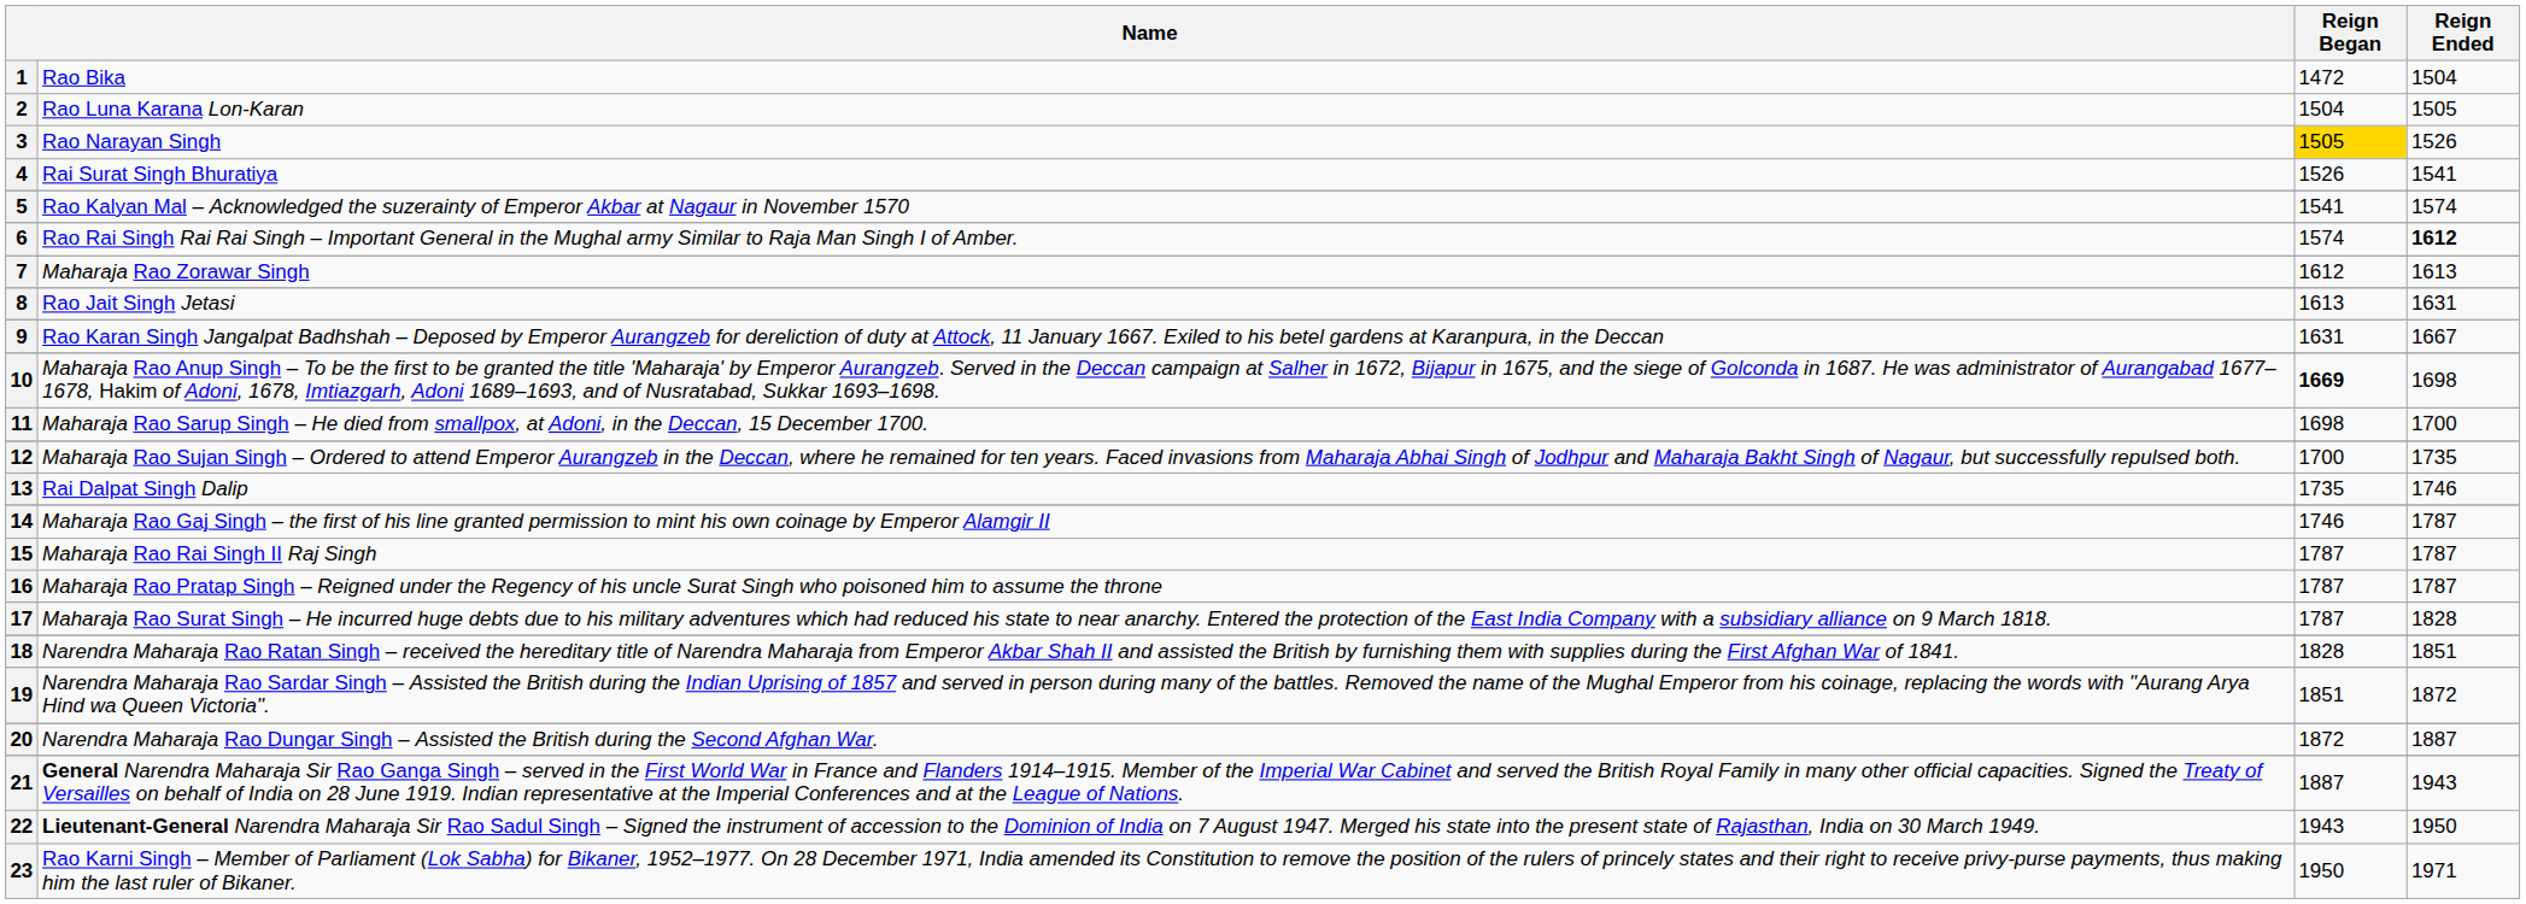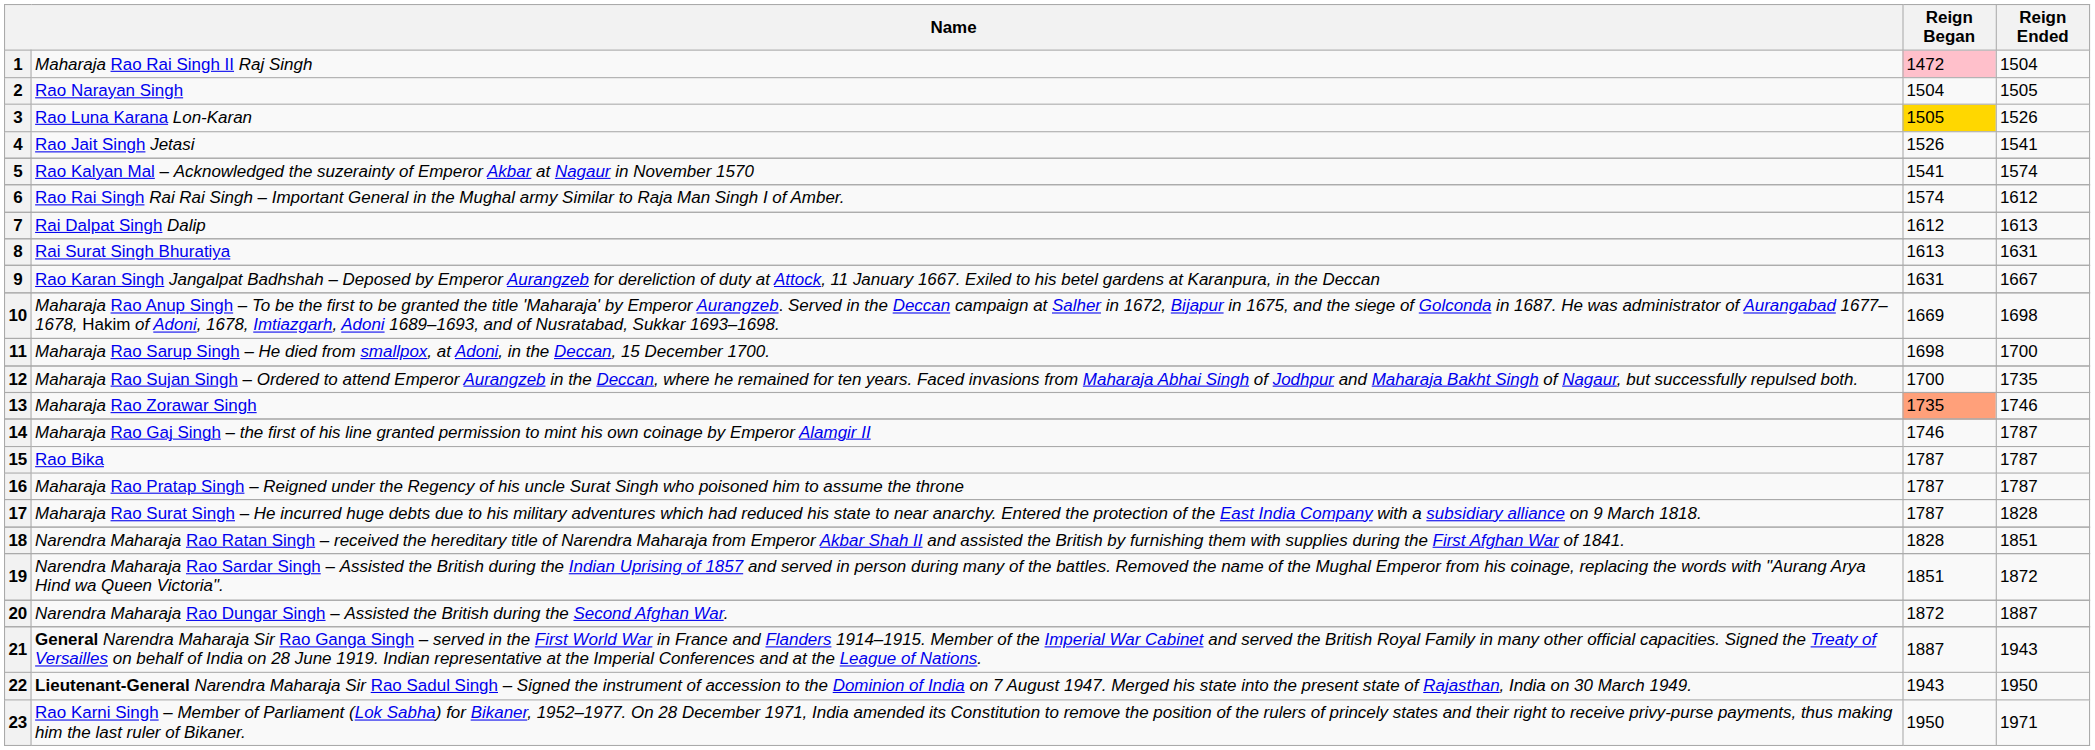1 | column 2: Rao Bika -> Maharaja Rao Rai Singh II Raj Singh
1 | Reign Began: no background -> pink background
2 | column 2: Rao Luna Karana Lon-Karan -> Rao Narayan Singh
3 | column 2: Rao Narayan Singh -> Rao Luna Karana Lon-Karan
4 | column 2: Rai Surat Singh Bhuratiya -> Rao Jait Singh Jetasi
6 | Reign Ended: bold -> normal
7 | column 2: Maharaja Rao Zorawar Singh -> Rai Dalpat Singh Dalip
8 | column 2: Rao Jait Singh Jetasi -> Rai Surat Singh Bhuratiya
10 | Reign Began: bold -> normal
13 | column 2: Rai Dalpat Singh Dalip -> Maharaja Rao Zorawar Singh
13 | Reign Began: no background -> lightsalmon background
15 | column 2: Maharaja Rao Rai Singh II Raj Singh -> Rao Bika
